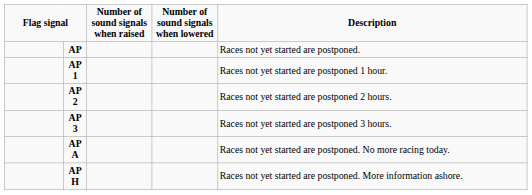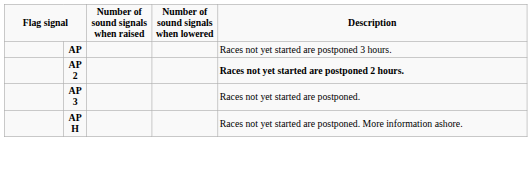AP | column 5: Races not yet started are postponed. -> Races not yet started are postponed 3 hours.
- row: AP 1 | Races not yet started are postponed 1 hour.
AP 2 | column 5: normal -> bold
AP 3 | column 5: Races not yet started are postponed 3 hours. -> Races not yet started are postponed.
- row: AP A | Races not yet started are postponed. No more racing today.
